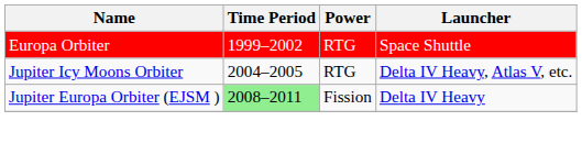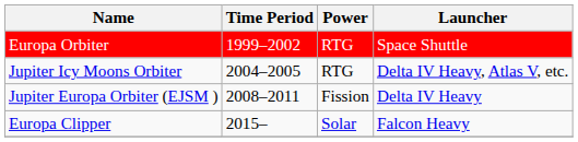Jupiter Europa Orbiter (EJSM ) | Time Period: lightgreen background -> no background
+ row: Europa Clipper | 2015– | Solar | Falcon Heavy
